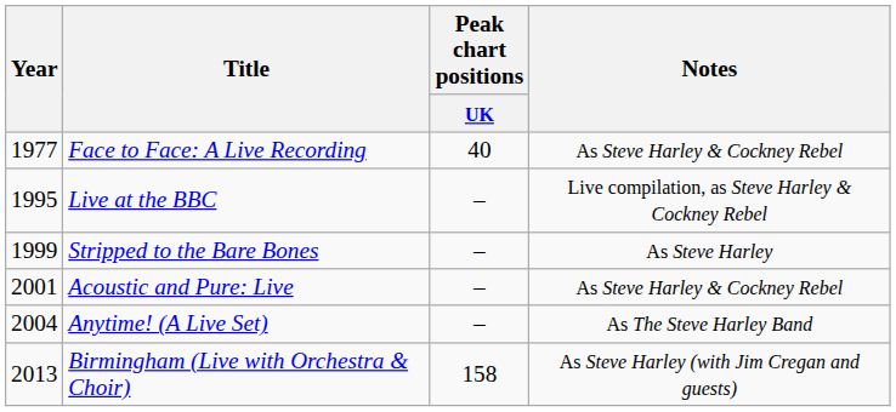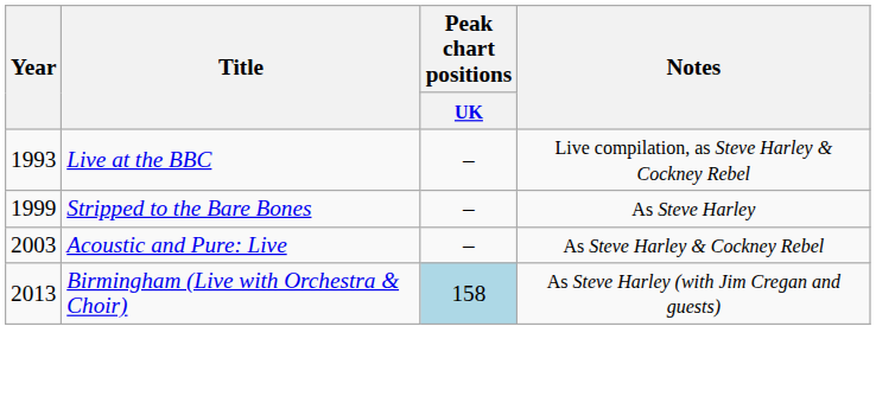- row: 1977 | Face to Face: A Live Recording | 40 | As Steve Harley & Cockney Rebel
Live at the BBC | Year: 1995 -> 1993
Acoustic and Pure: Live | Year: 2001 -> 2003
- row: 2004 | Anytime! (A Live Set) | – | As The Steve Harley Band
Birmingham (Live with Orchestra & Choir) | Peak chart positions / UK: no background -> lightblue background
